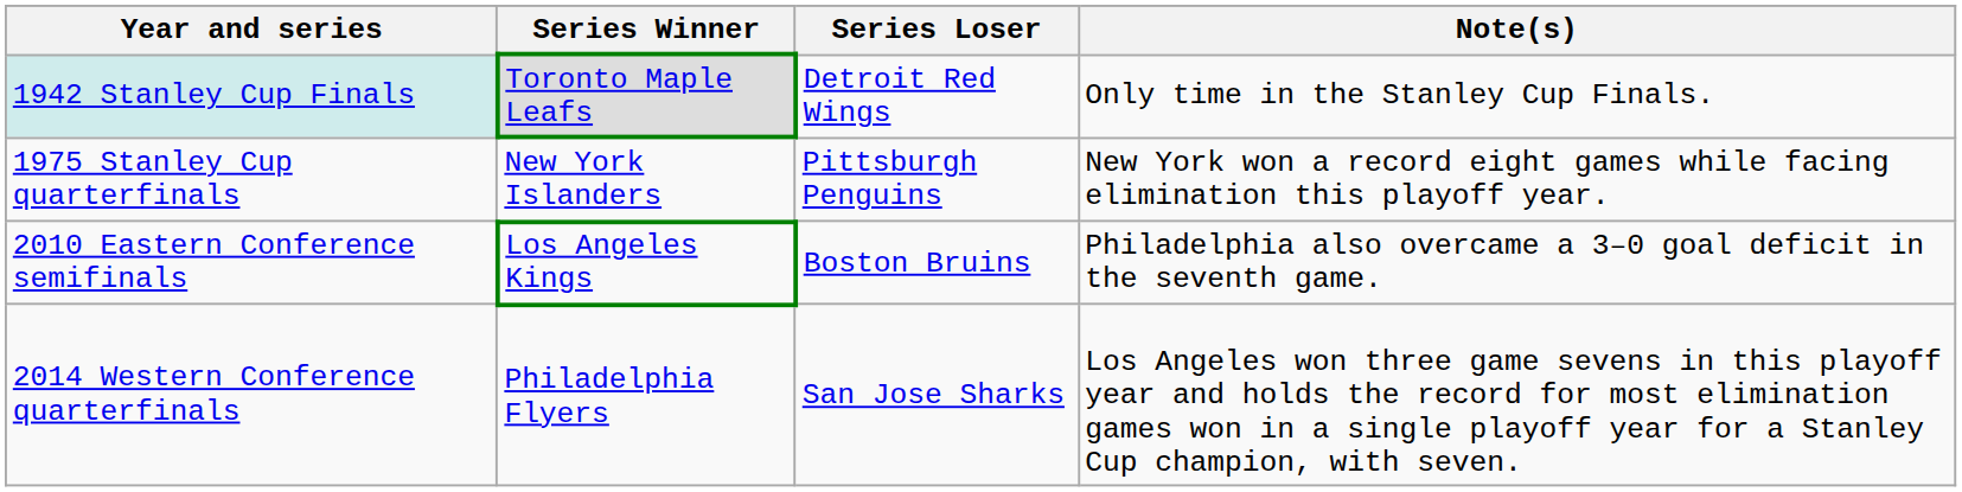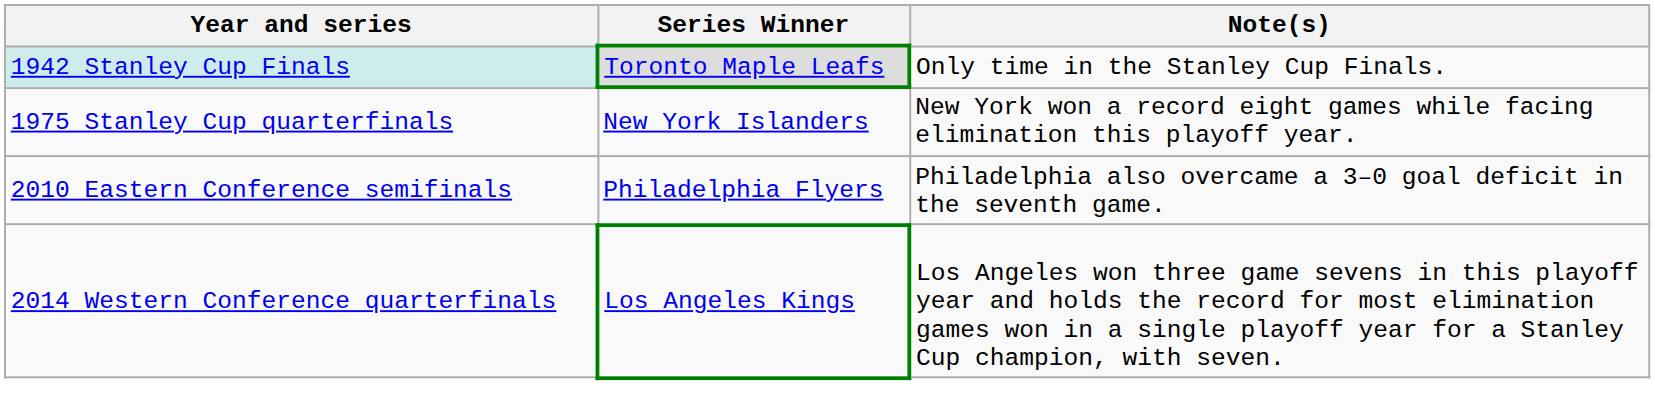- column: Series Loser | Detroit Red Wings | Pittsburgh Penguins | Boston Bruins | San Jose Sharks
2010 Eastern Conference semifinals | Series Winner: Los Angeles Kings -> Philadelphia Flyers
2014 Western Conference quarterfinals | Series Winner: Philadelphia Flyers -> Los Angeles Kings
